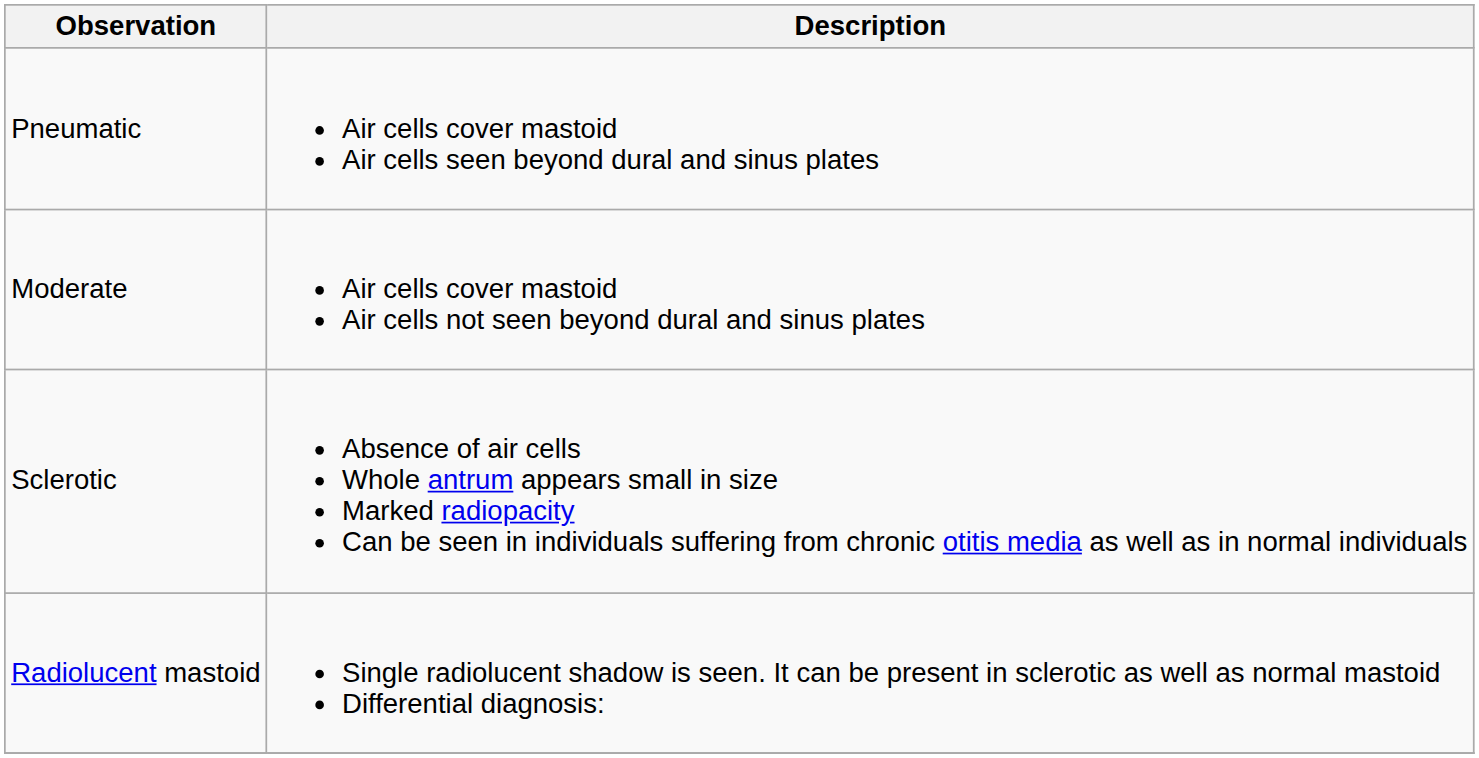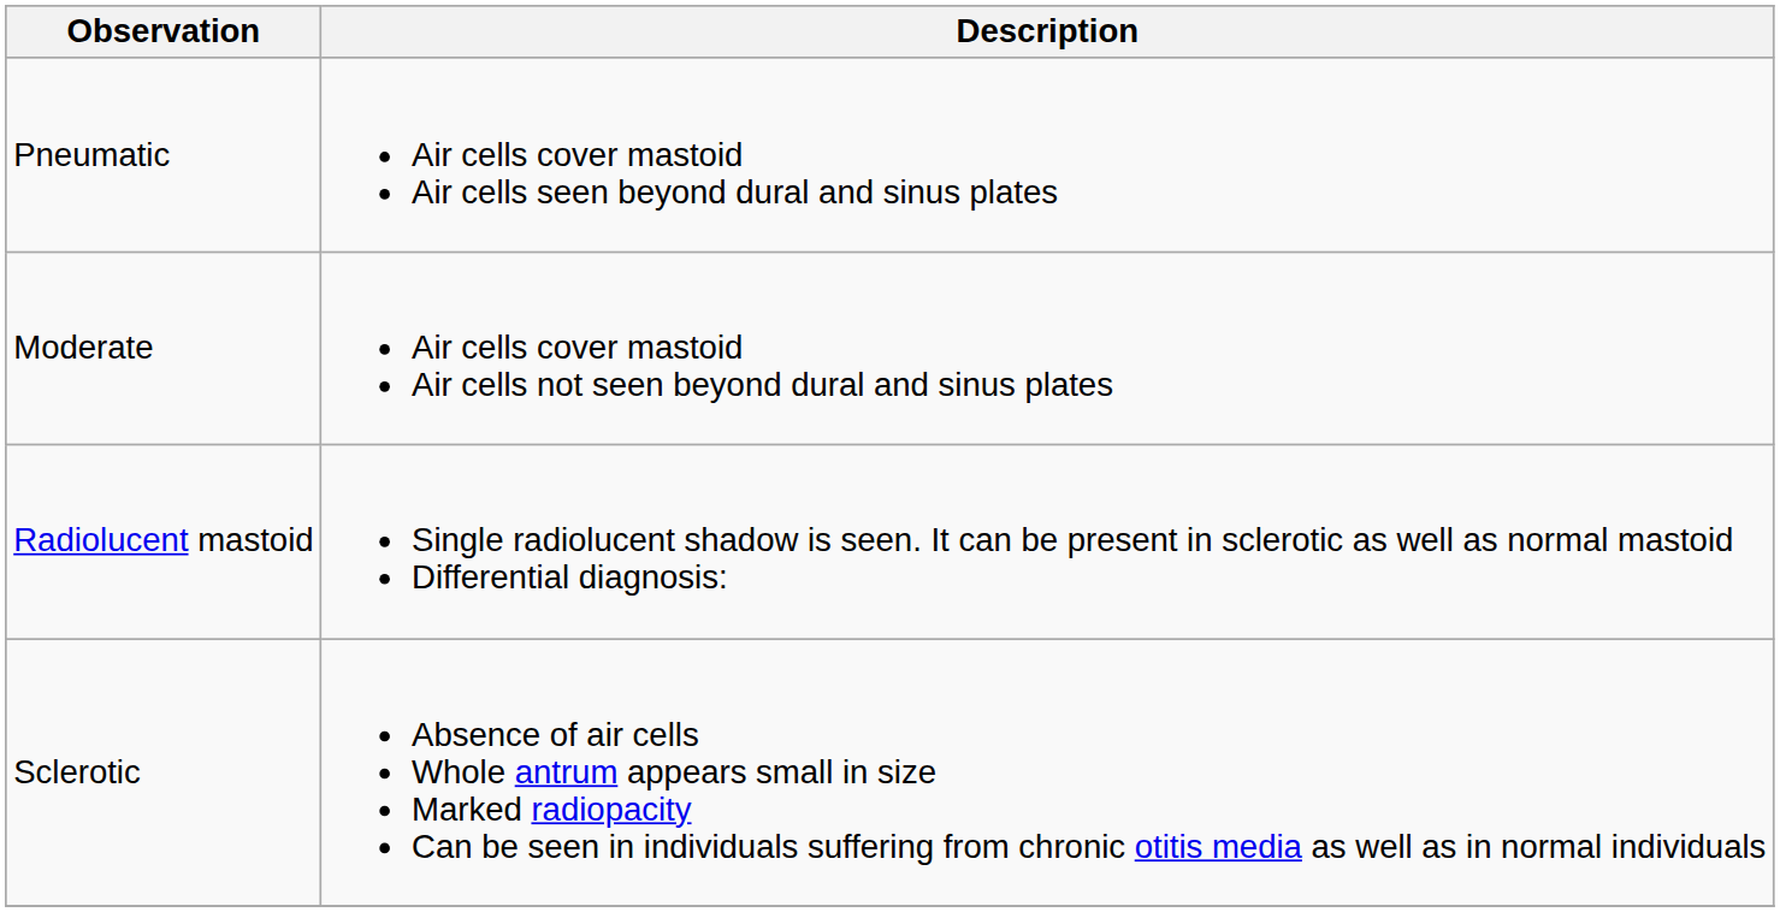rows swapped: Sclerotic <-> Radiolucent mastoid
